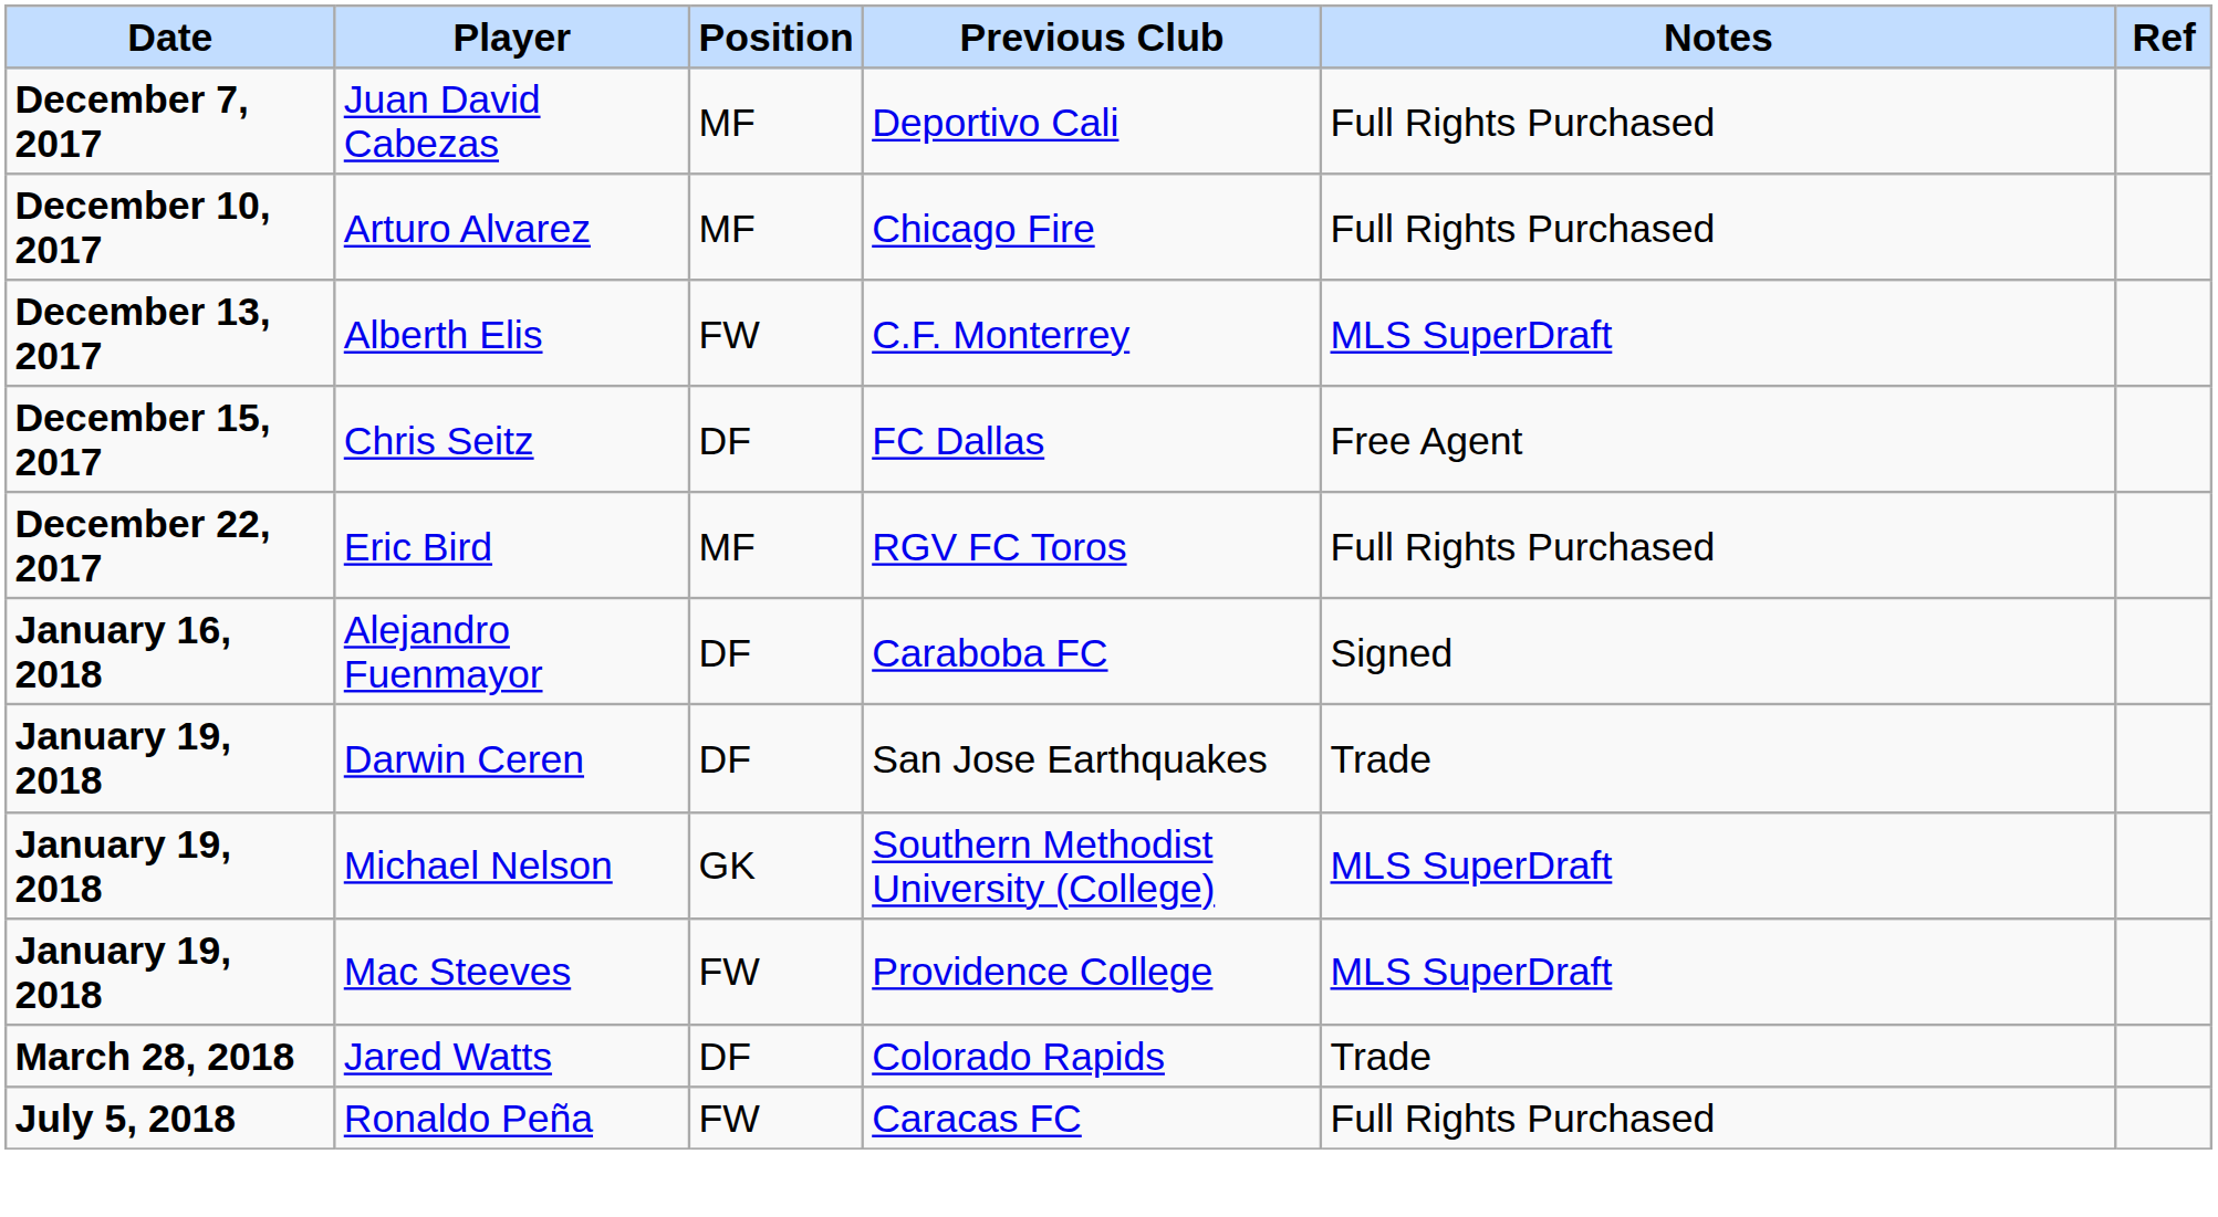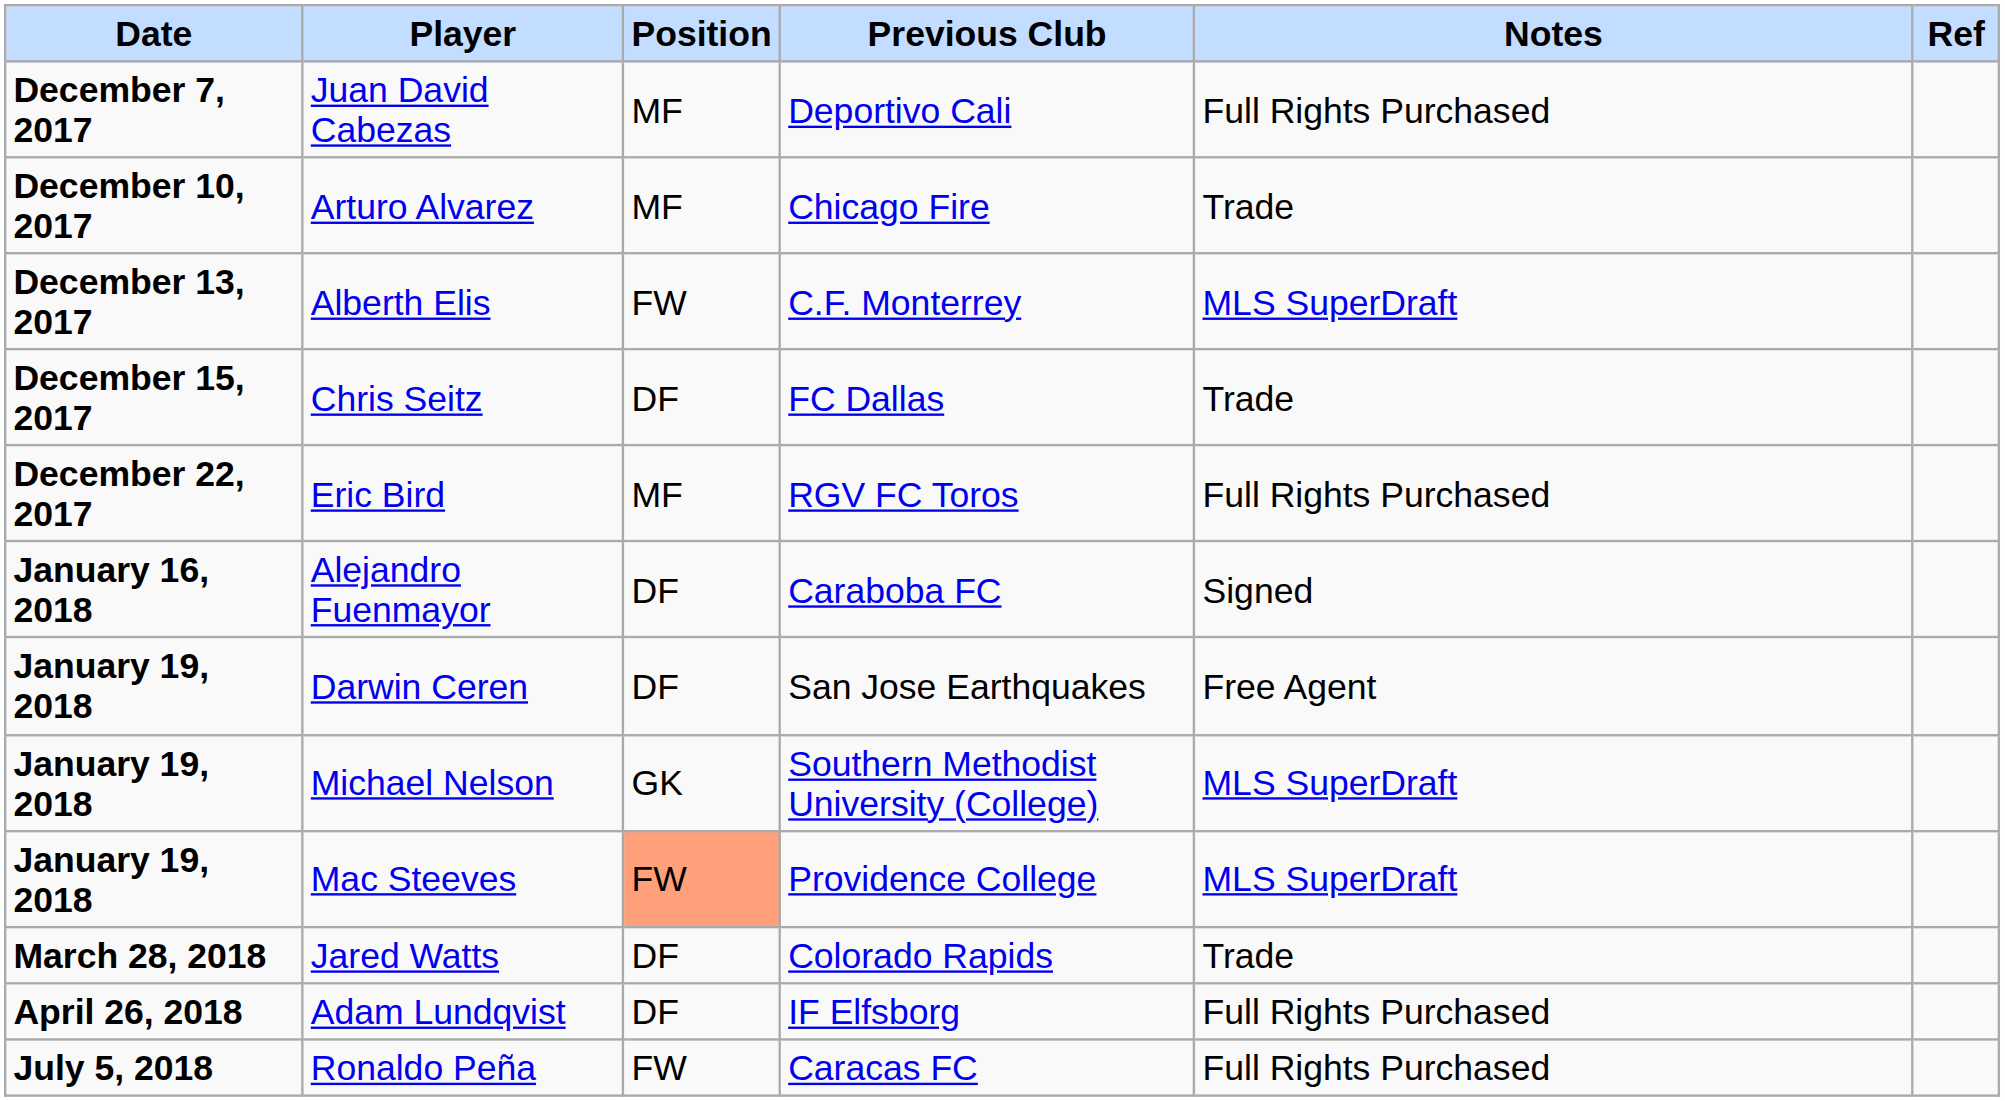Arturo Alvarez | Notes: Full Rights Purchased -> Trade
Chris Seitz | Notes: Free Agent -> Trade
Darwin Ceren | Notes: Trade -> Free Agent
Mac Steeves | Position: no background -> lightsalmon background
+ row: April 26, 2018 | Adam Lundqvist | DF | IF Elfsborg | Full Rights Purchased
